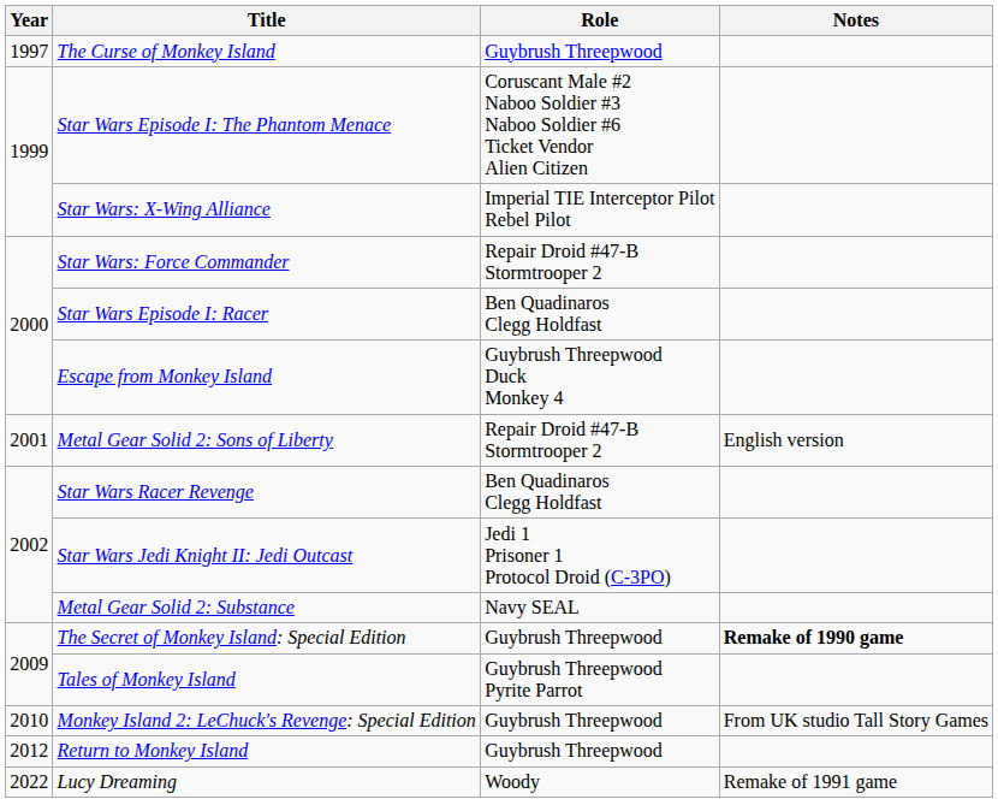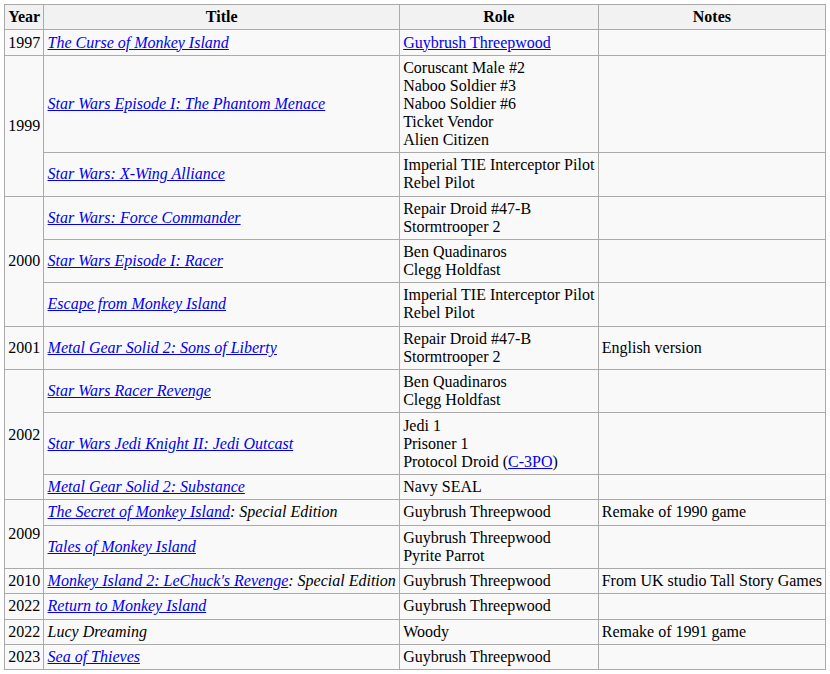Escape from Monkey Island | Role: Guybrush Threepwood Duck Monkey 4 -> Imperial TIE Interceptor Pilot Rebel Pilot
The Secret of Monkey Island: Special Edition | Notes: bold -> normal
Return to Monkey Island | Year: 2012 -> 2022
+ row: 2023 | Sea of Thieves | Guybrush Threepwood
